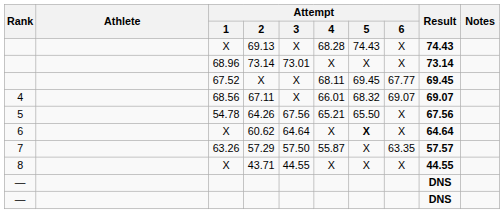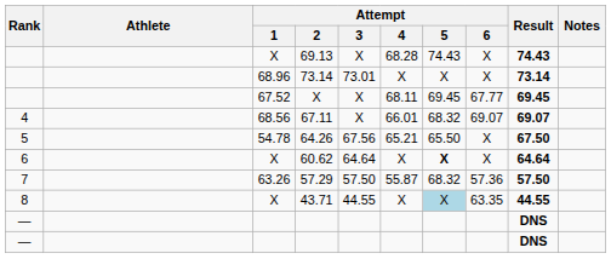64.26 | Result: 67.56 -> 67.50
57.29 | Attempt / 5: X -> 68.32
57.29 | Attempt / 6: 63.35 -> 57.36
57.29 | Result: 57.57 -> 57.50
43.71 | Attempt / 5: no background -> lightblue background
43.71 | Attempt / 6: X -> 63.35
